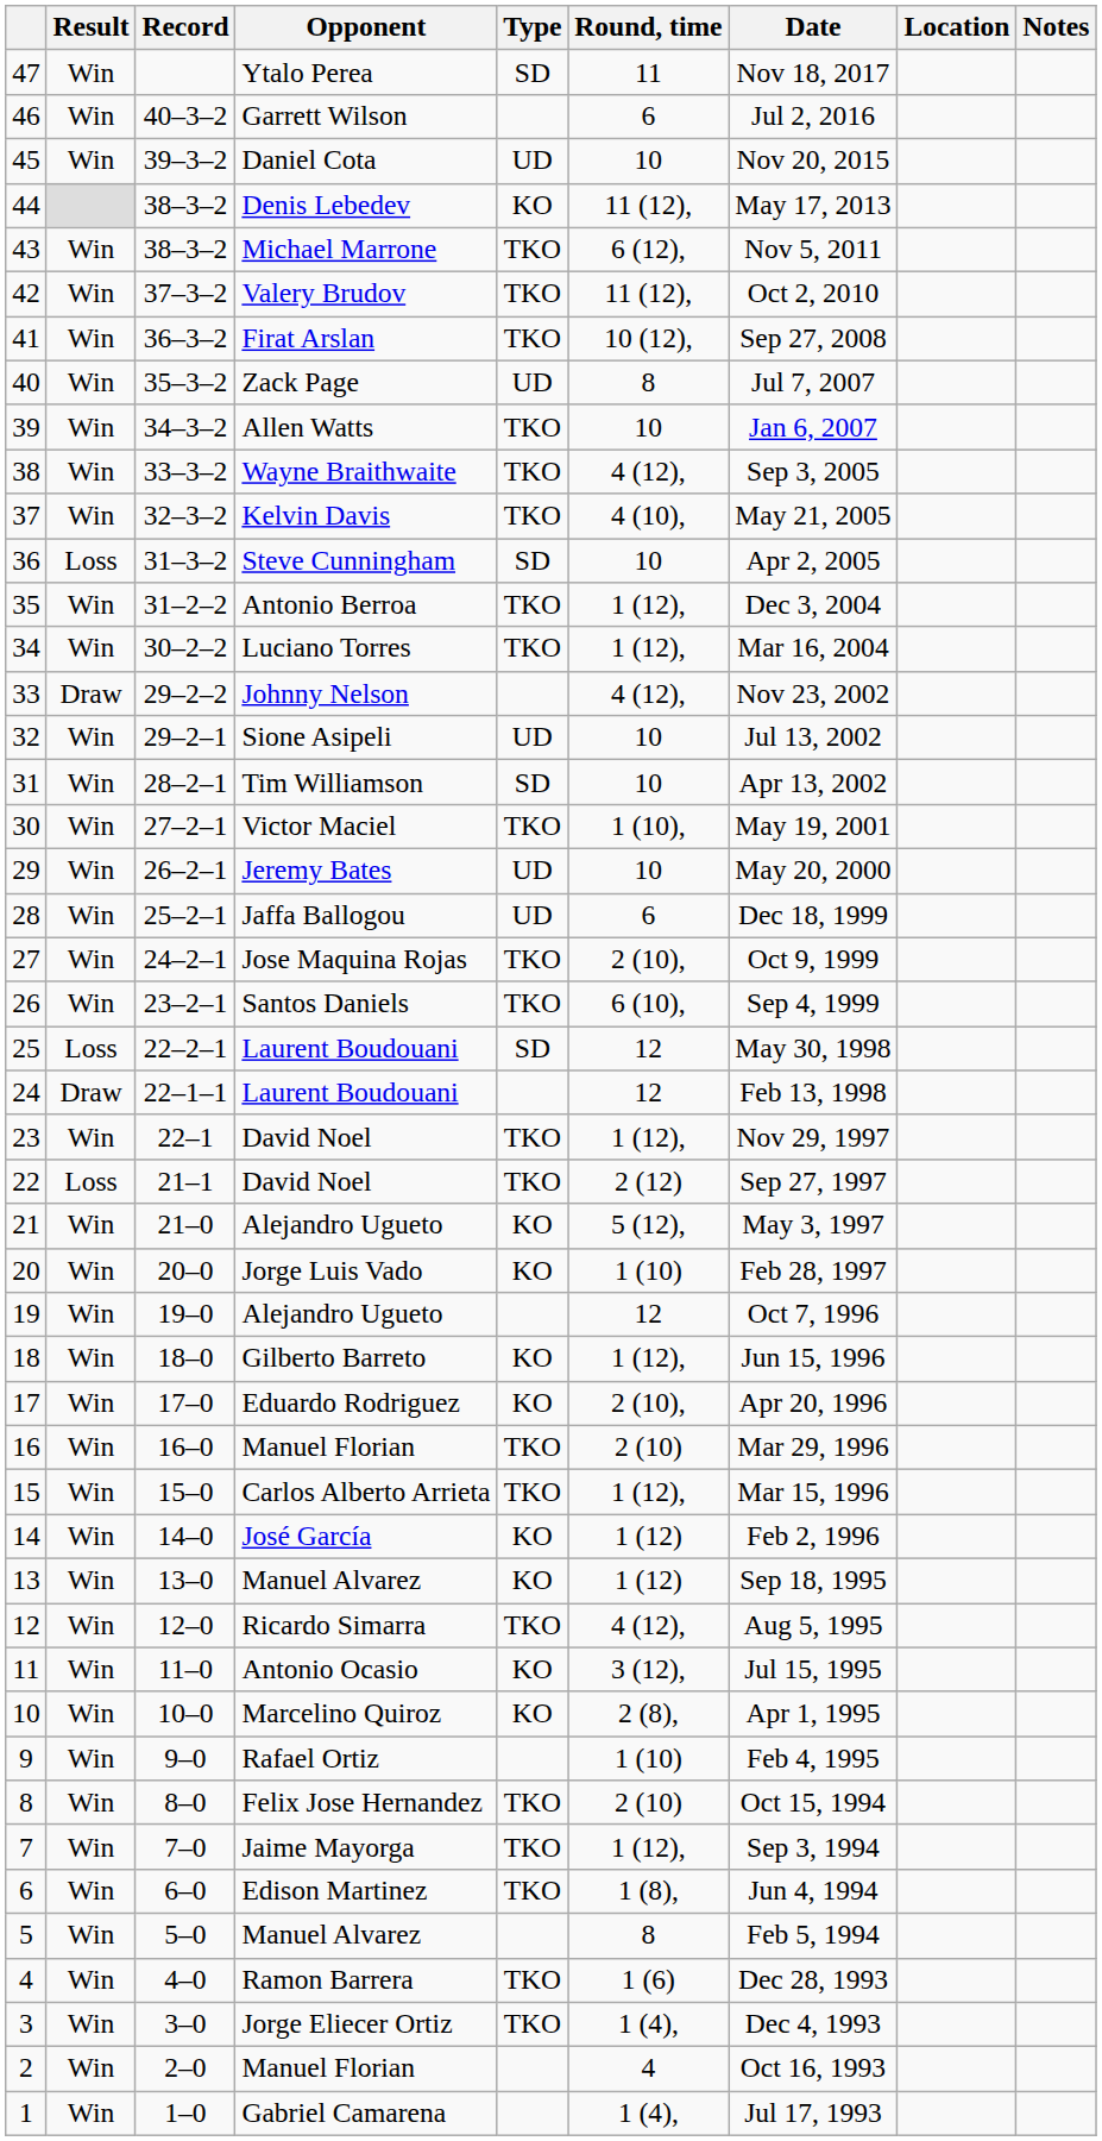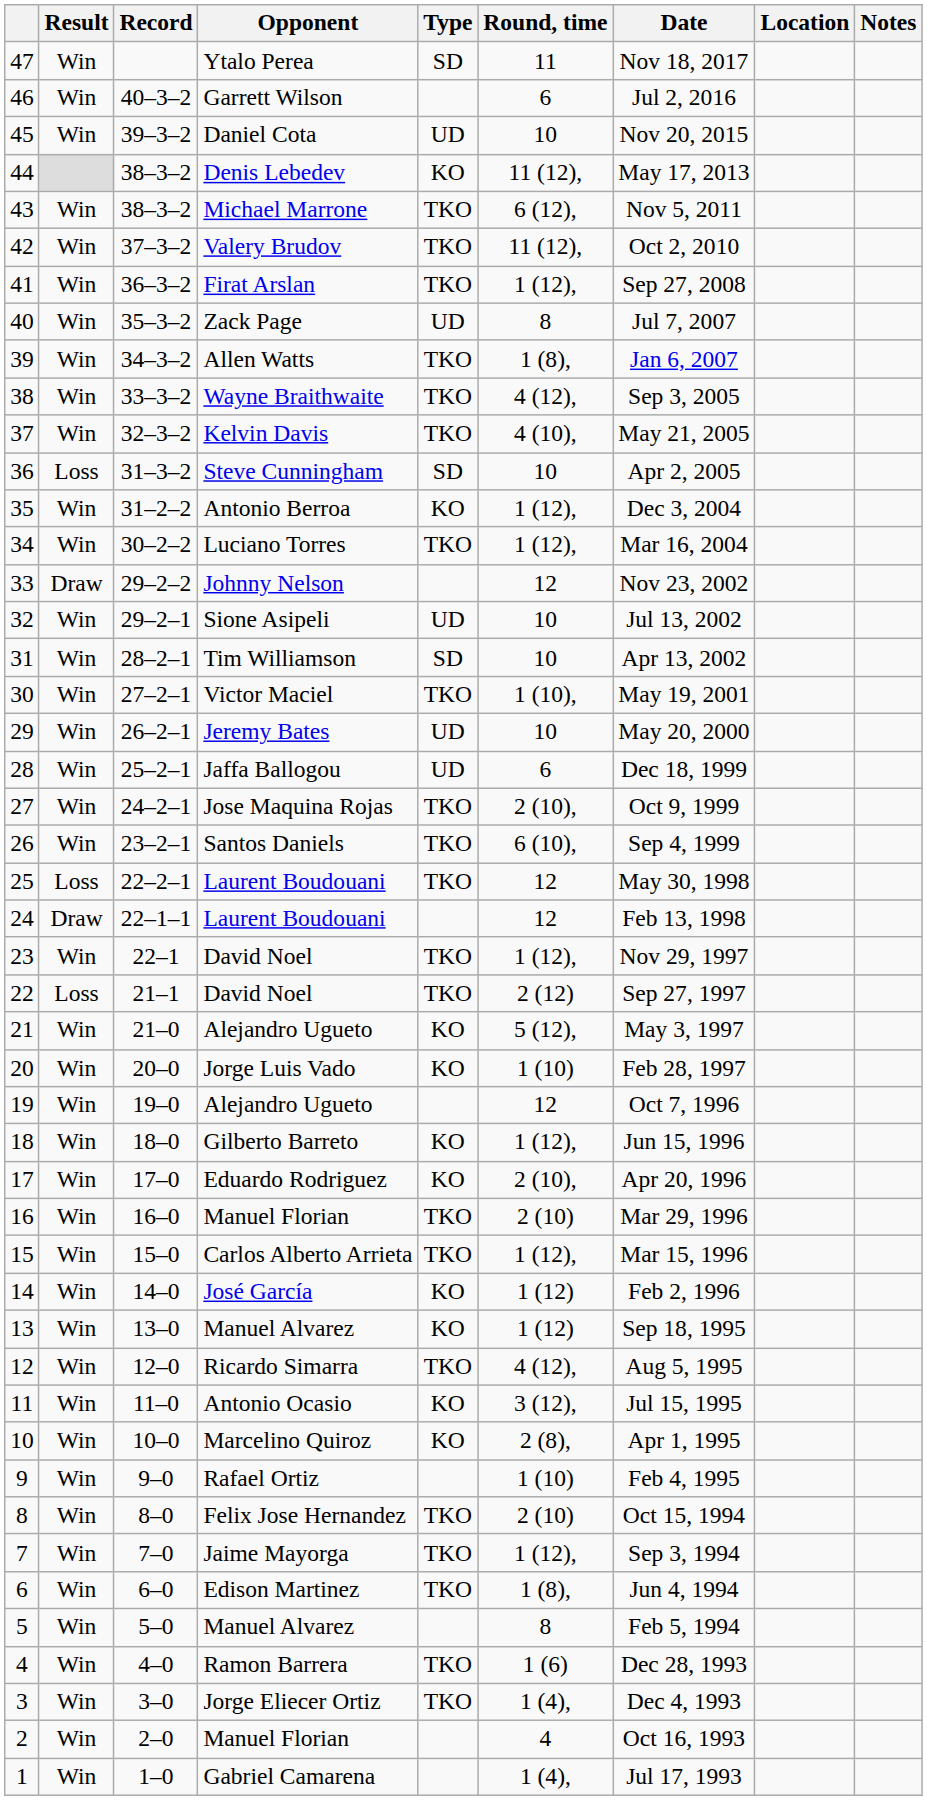41 | Round, time: 10 (12), -> 1 (12),
39 | Round, time: 10 -> 1 (8),
35 | Type: TKO -> KO
33 | Round, time: 4 (12), -> 12
25 | Type: SD -> TKO
